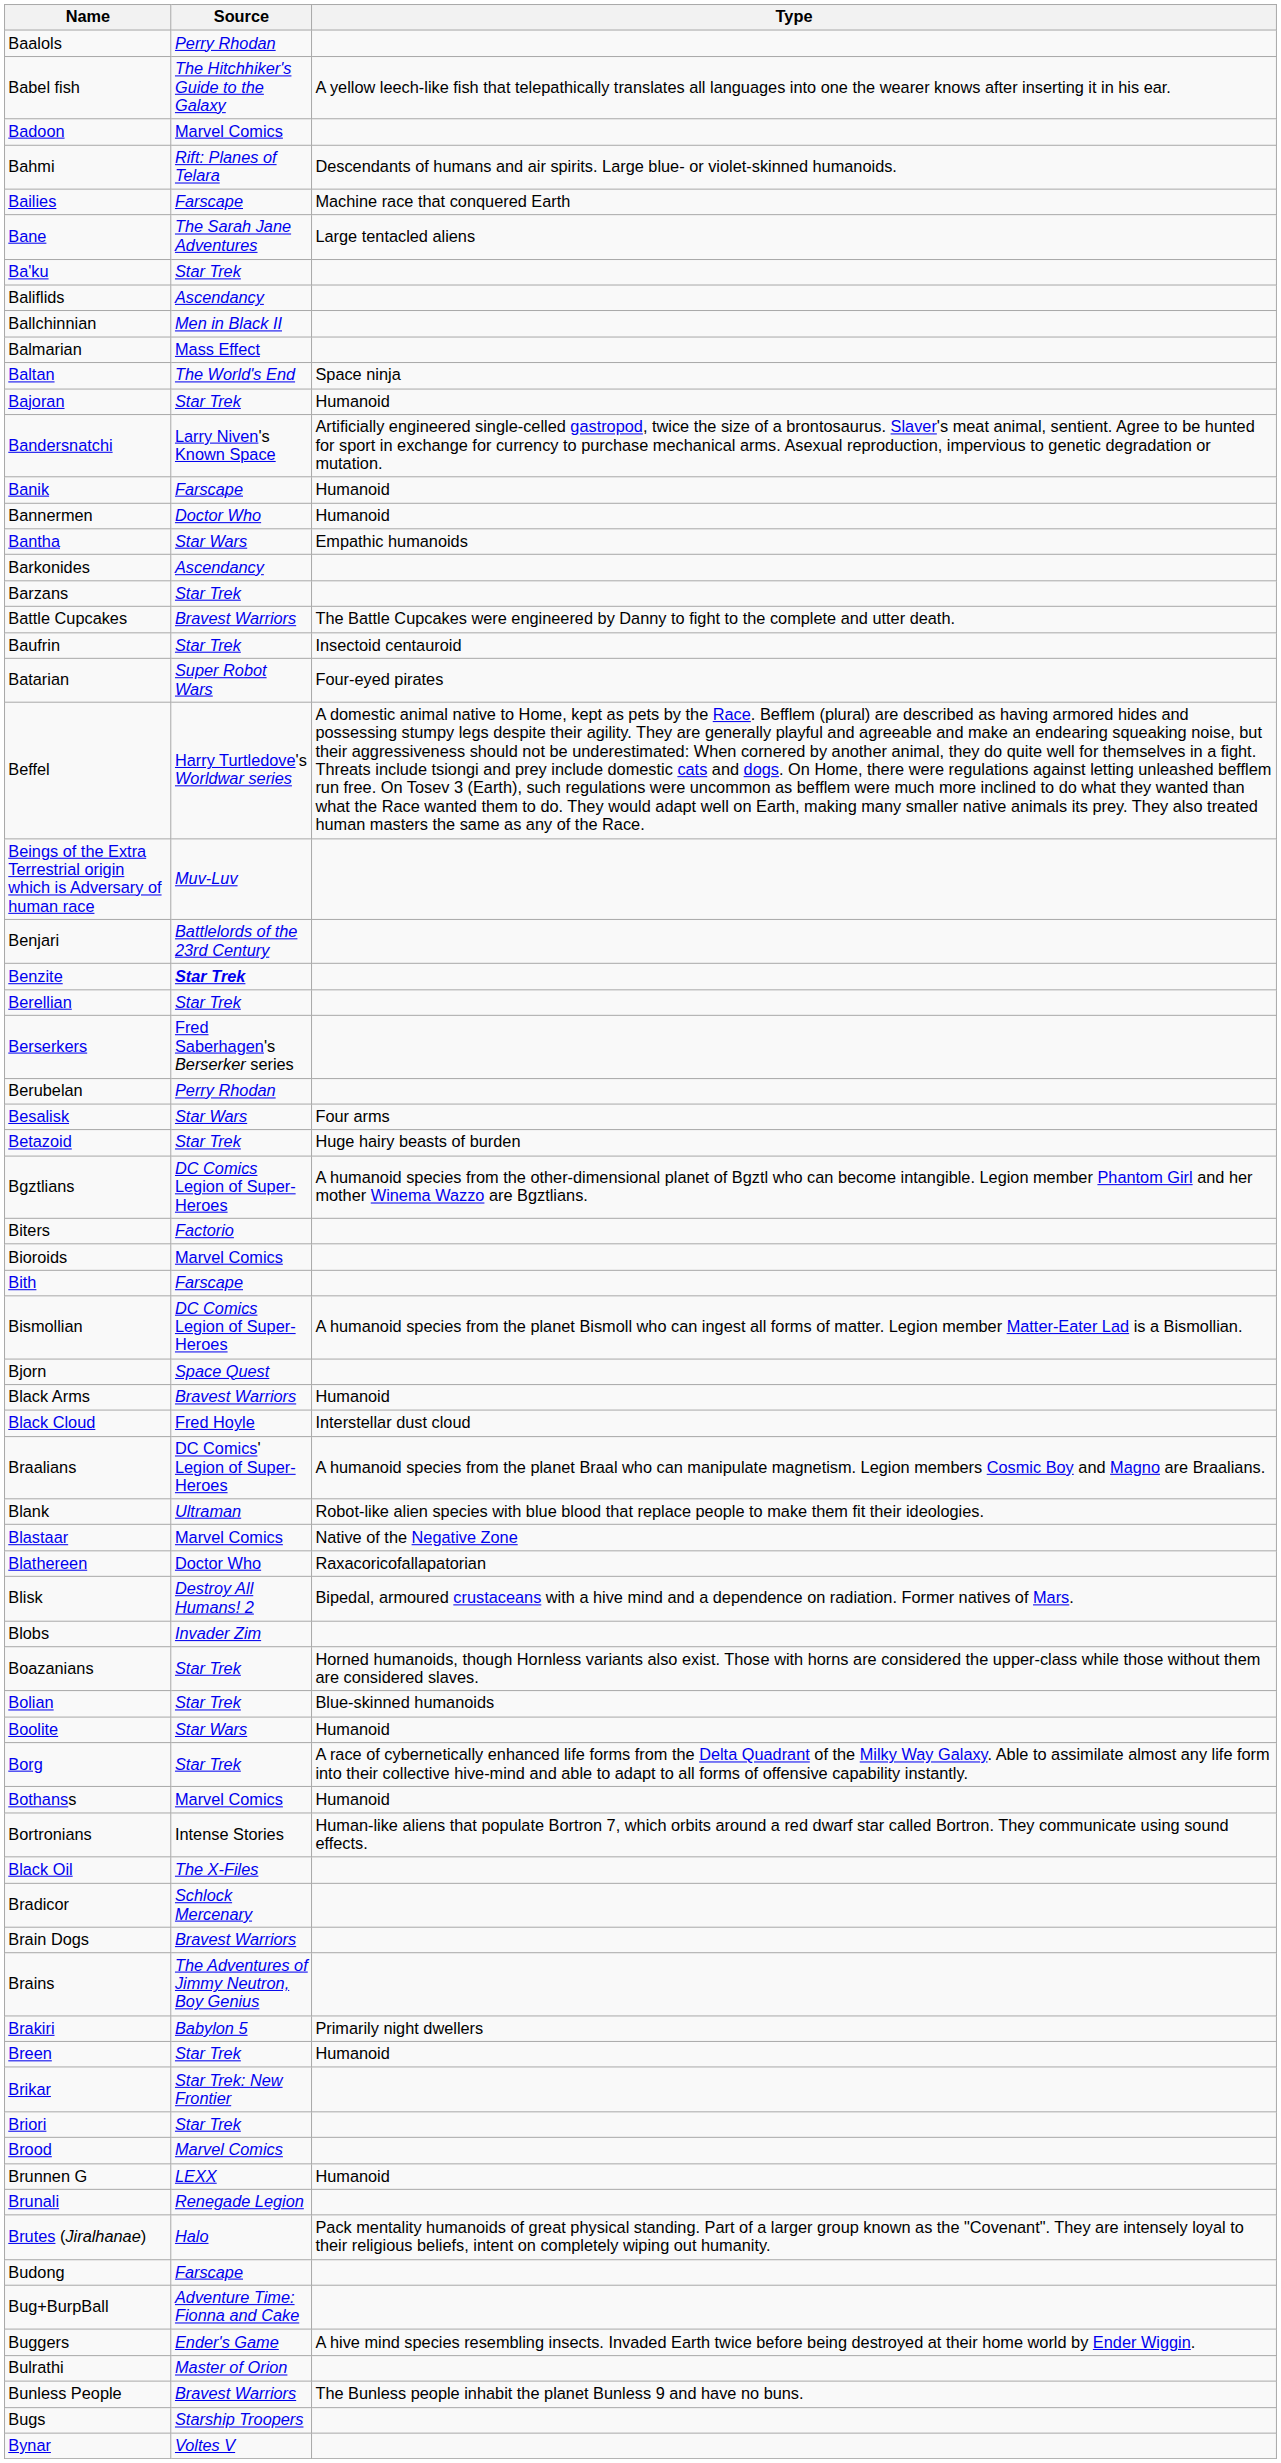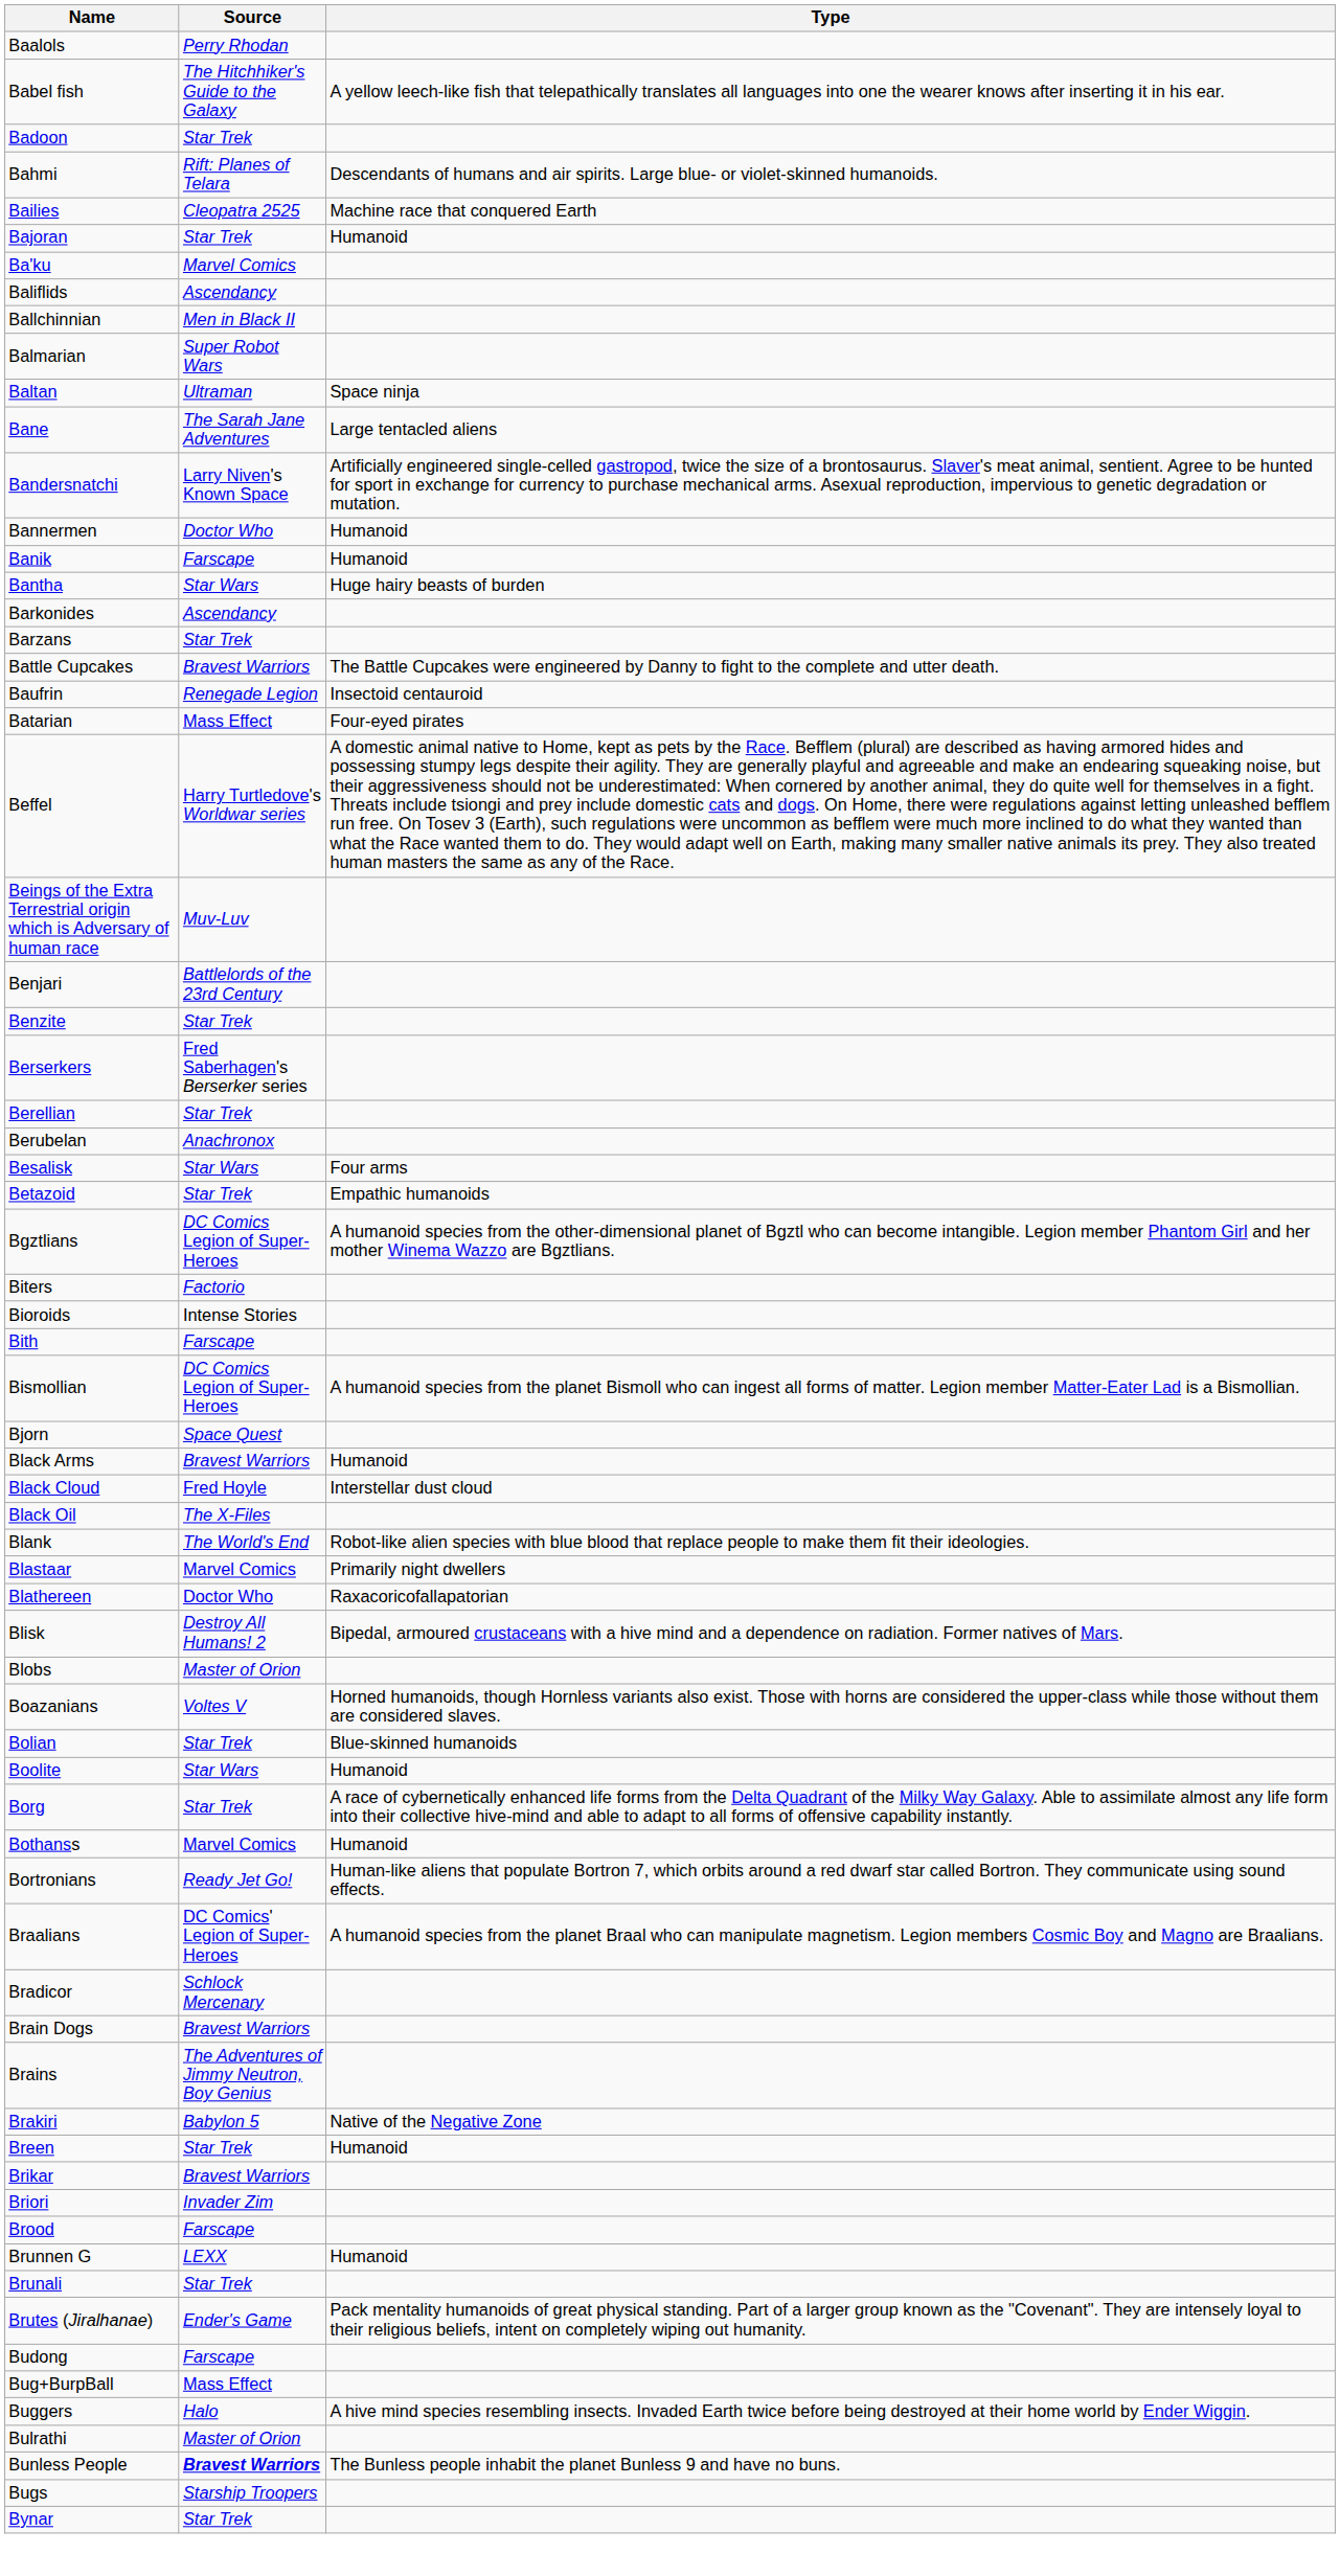Badoon | Source: Marvel Comics -> Star Trek
Bailies | Source: Farscape -> Cleopatra 2525
rows swapped: Bajoran <-> Bane
Ba'ku | Source: Star Trek -> Marvel Comics
Balmarian | Source: Mass Effect -> Super Robot Wars
Baltan | Source: The World's End -> Ultraman
rows swapped: Banik <-> Bannermen
Bantha | Type: Empathic humanoids -> Huge hairy beasts of burden
Baufrin | Source: Star Trek -> Renegade Legion
Batarian | Source: Super Robot Wars -> Mass Effect
Benzite | Source: bold -> normal
rows swapped: Berellian <-> Berserkers
Berubelan | Source: Perry Rhodan -> Anachronox
Betazoid | Type: Huge hairy beasts of burden -> Empathic humanoids
Bioroids | Source: Marvel Comics -> Intense Stories
rows swapped: Black Oil <-> Braalians
Blank | Source: Ultraman -> The World's End
Blastaar | Type: Native of the Negative Zone -> Primarily night dwellers
Blobs | Source: Invader Zim -> Master of Orion
Boazanians | Source: Star Trek -> Voltes V
Bortronians | Source: Intense Stories -> Ready Jet Go!
Brakiri | Type: Primarily night dwellers -> Native of the Negative Zone
Brikar | Source: Star Trek: New Frontier -> Bravest Warriors
Briori | Source: Star Trek -> Invader Zim
Brood | Source: Marvel Comics -> Farscape
Brunali | Source: Renegade Legion -> Star Trek
Brutes (Jiralhanae) | Source: Halo -> Ender's Game
Bug+BurpBall | Source: Adventure Time: Fionna and Cake -> Mass Effect
Buggers | Source: Ender's Game -> Halo
Bunless People | Source: normal -> bold
Bynar | Source: Voltes V -> Star Trek
